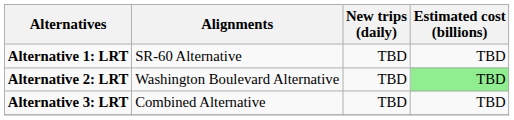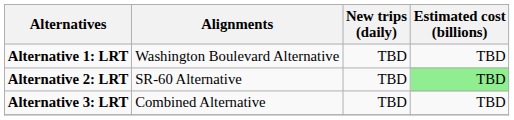Alternative 1: LRT | Alignments: SR-60 Alternative -> Washington Boulevard Alternative
Alternative 2: LRT | Alignments: Washington Boulevard Alternative -> SR-60 Alternative
